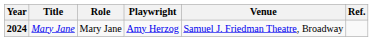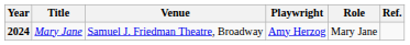columns swapped: Role <-> Venue
